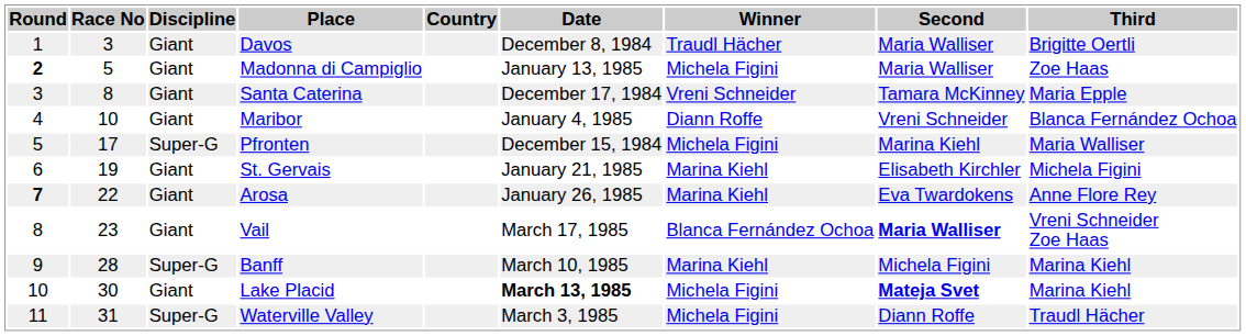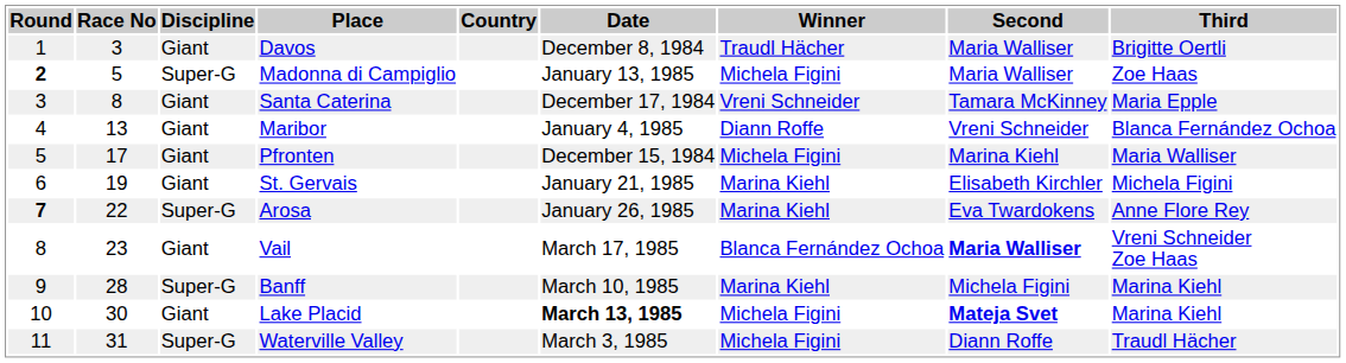Madonna di Campiglio | Discipline: Giant -> Super-G
Maribor | Race No: 10 -> 13
Pfronten | Discipline: Super-G -> Giant
Arosa | Discipline: Giant -> Super-G
